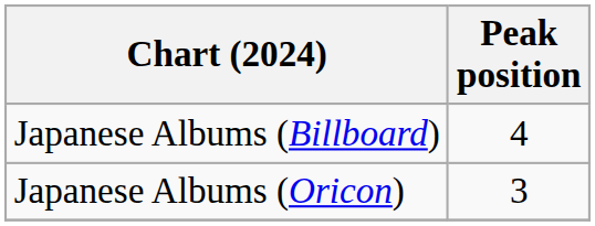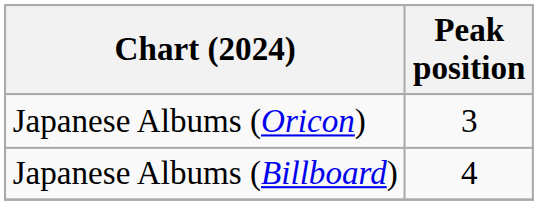rows swapped: Japanese Albums (Oricon) <-> Japanese Albums (Billboard)
